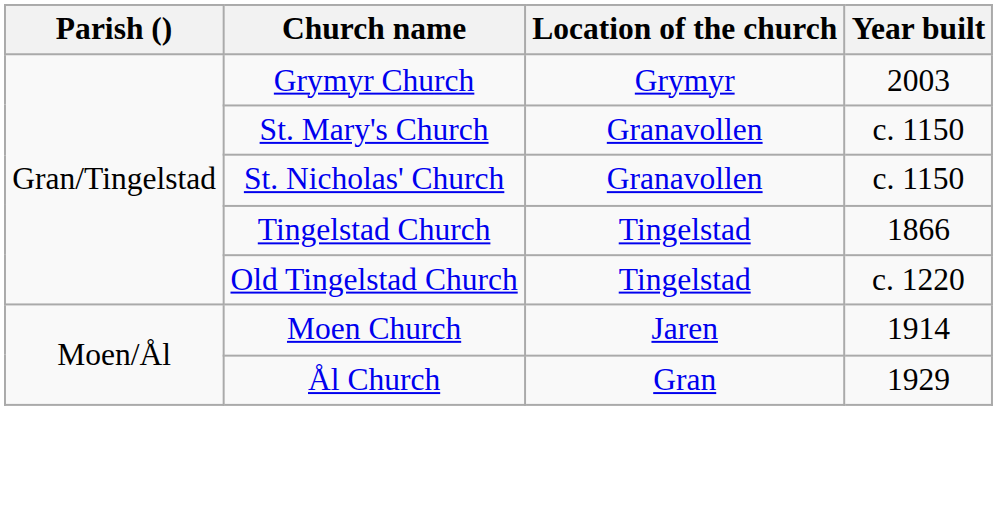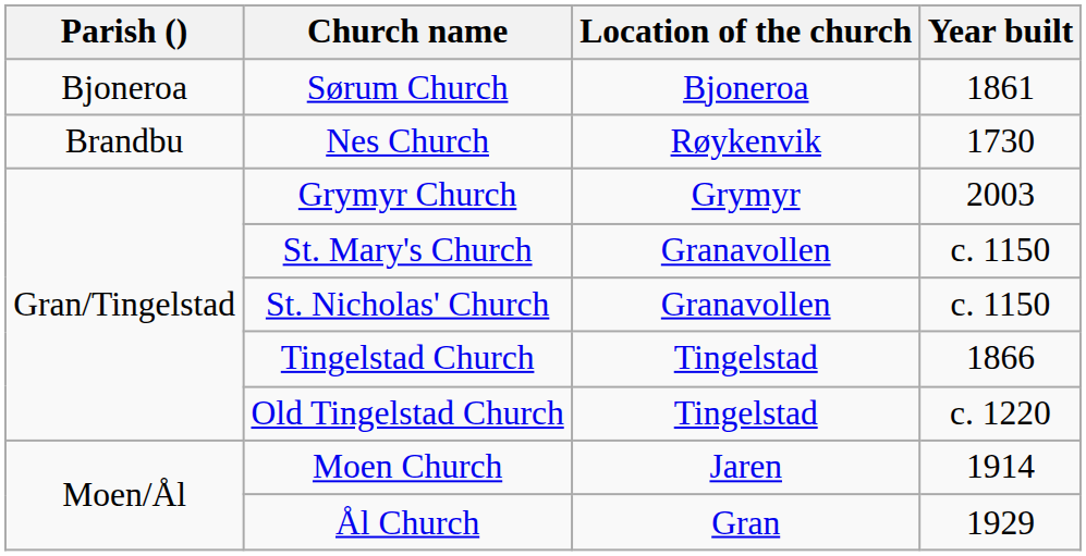+ row: Bjoneroa | Sørum Church | Bjoneroa | 1861
+ row: Brandbu | Nes Church | Røykenvik | 1730
